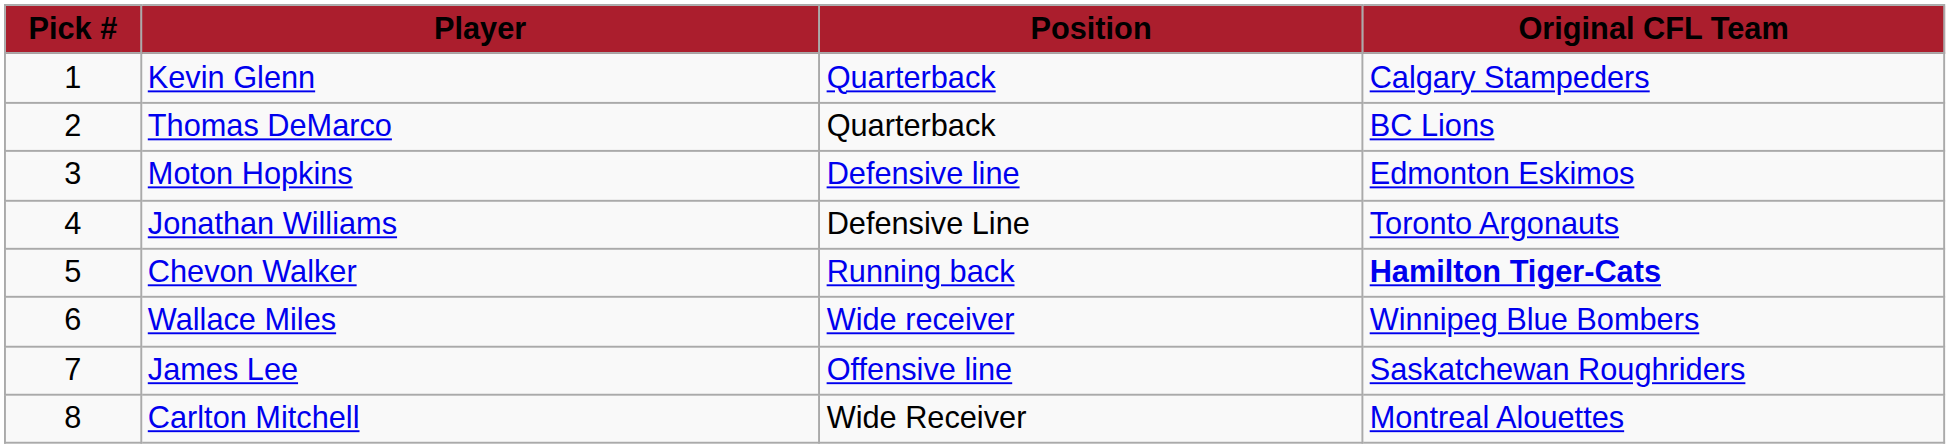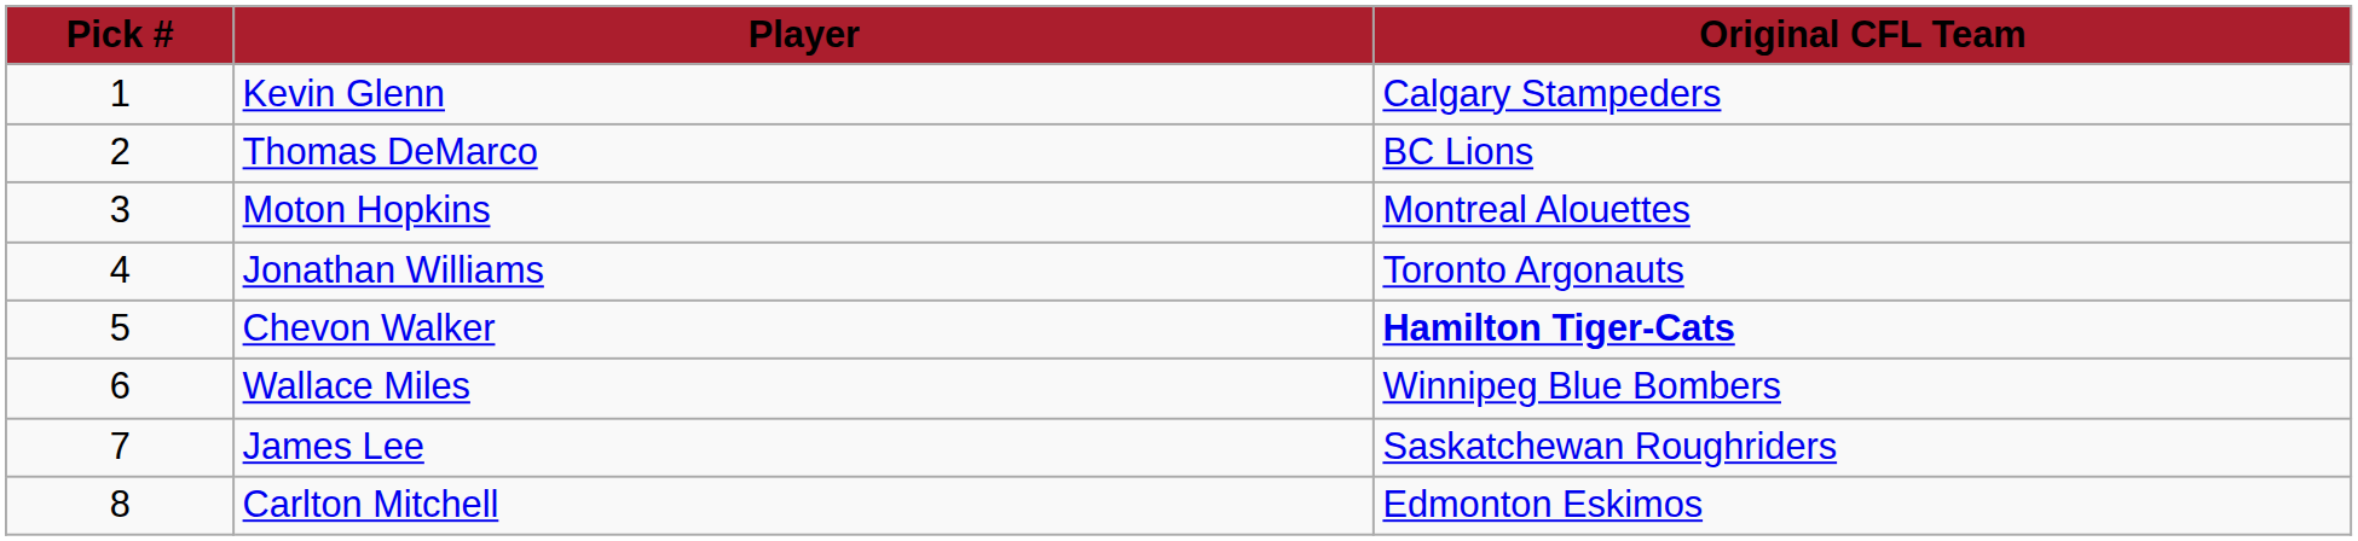- column: Position | Quarterback | Quarterback | Defensive line | Defensive Line | Running back | Wide receiver | Offensive line | Wide Receiver
Moton Hopkins | Original CFL Team: Edmonton Eskimos -> Montreal Alouettes
Carlton Mitchell | Original CFL Team: Montreal Alouettes -> Edmonton Eskimos
